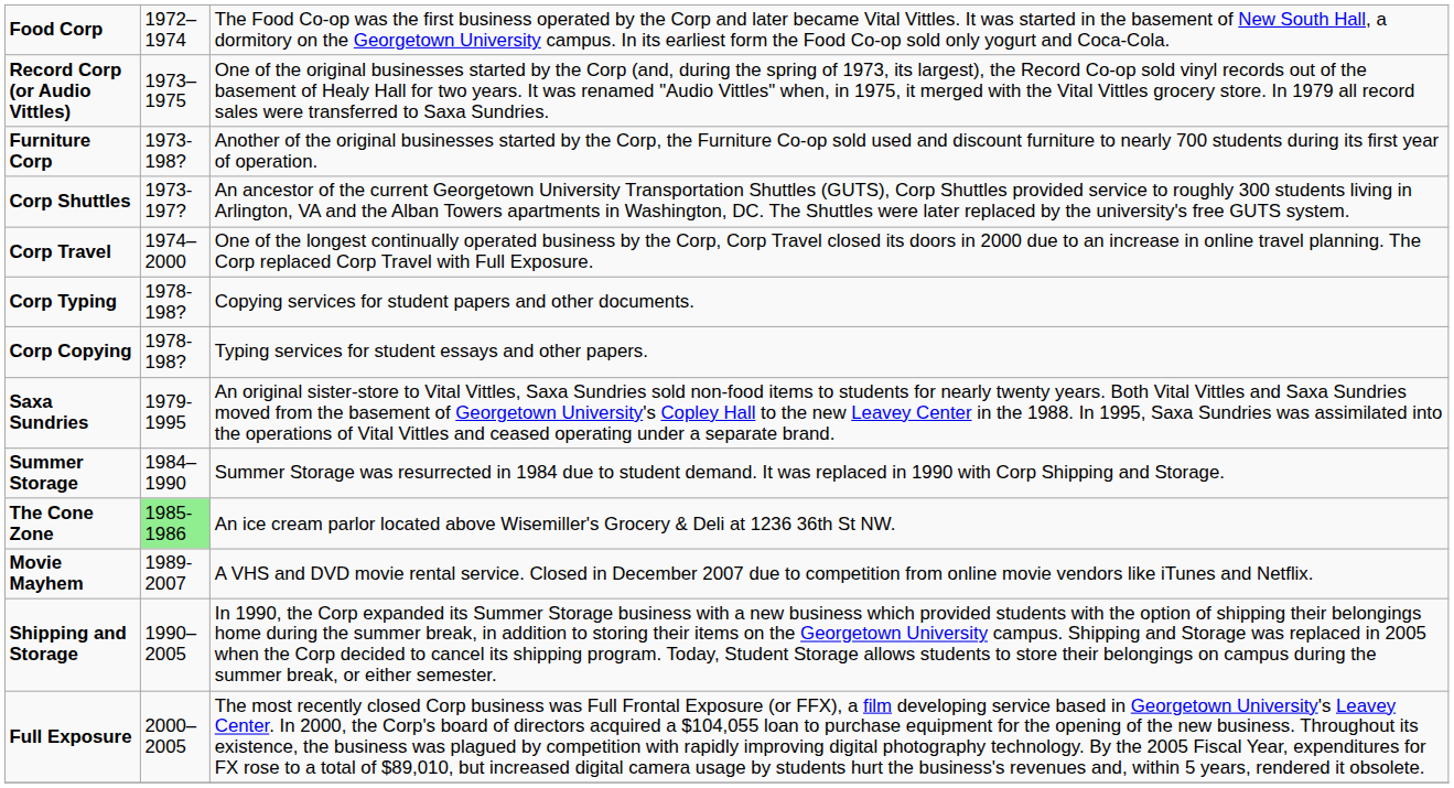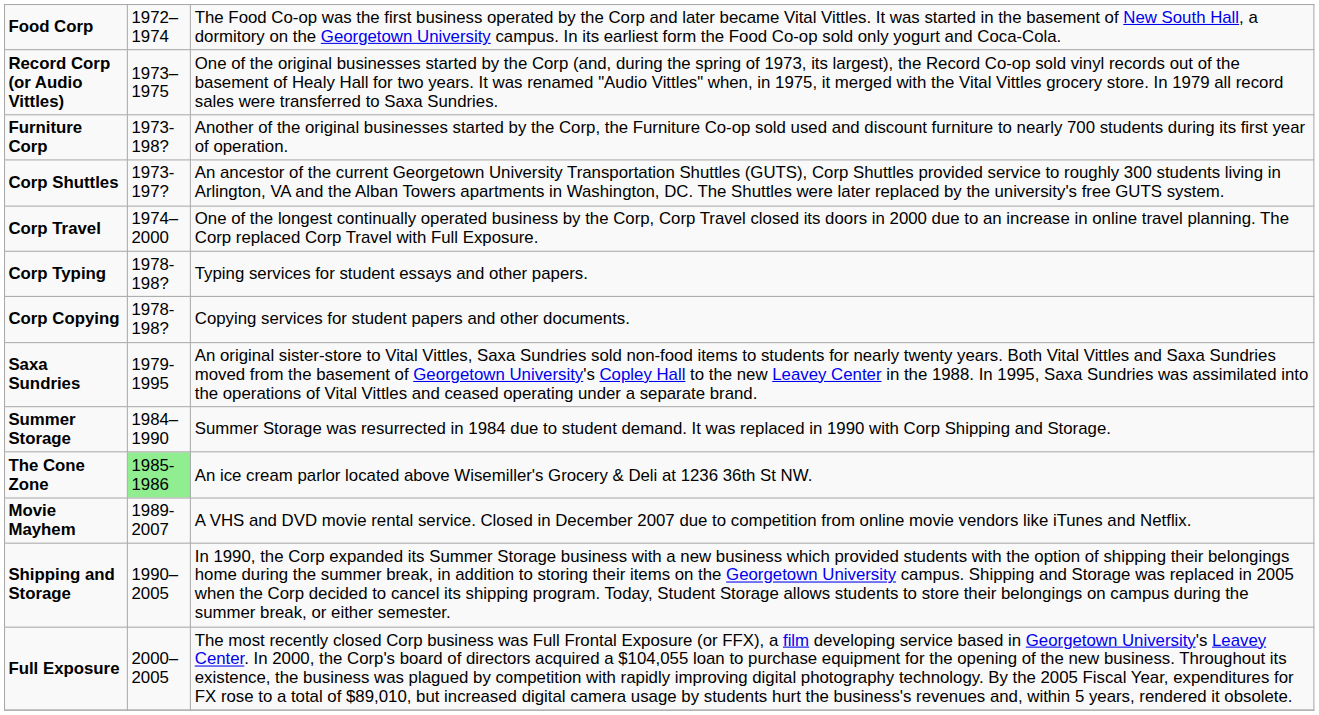Corp Typing | column 3: Copying services for student papers and other documents. -> Typing services for student essays and other papers.
Corp Copying | column 3: Typing services for student essays and other papers. -> Copying services for student papers and other documents.
